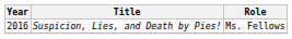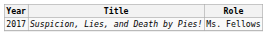Suspicion, Lies, and Death by Pies! | Year: 2016 -> 2017
